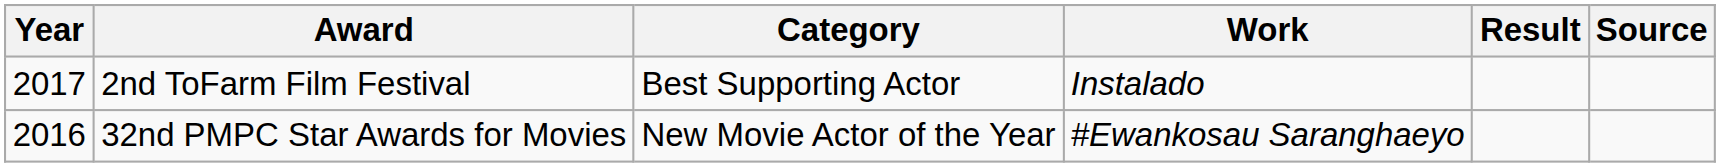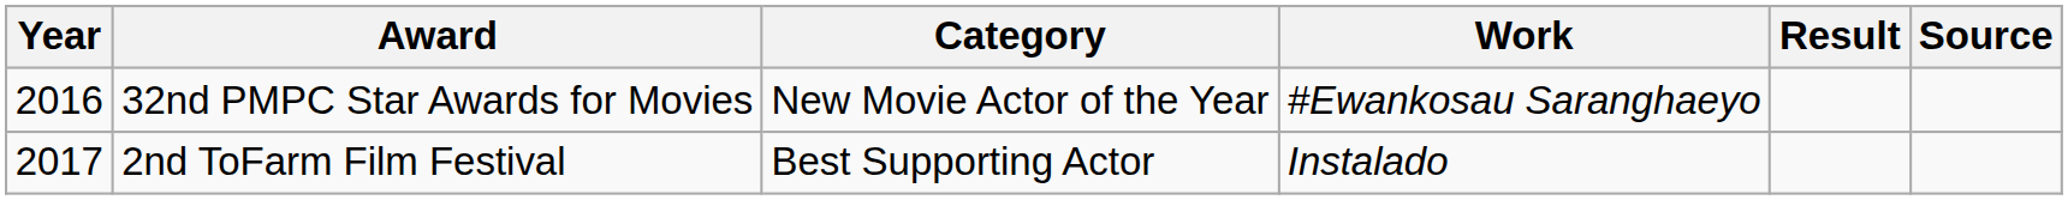rows swapped: 32nd PMPC Star Awards for Movies <-> 2nd ToFarm Film Festival
